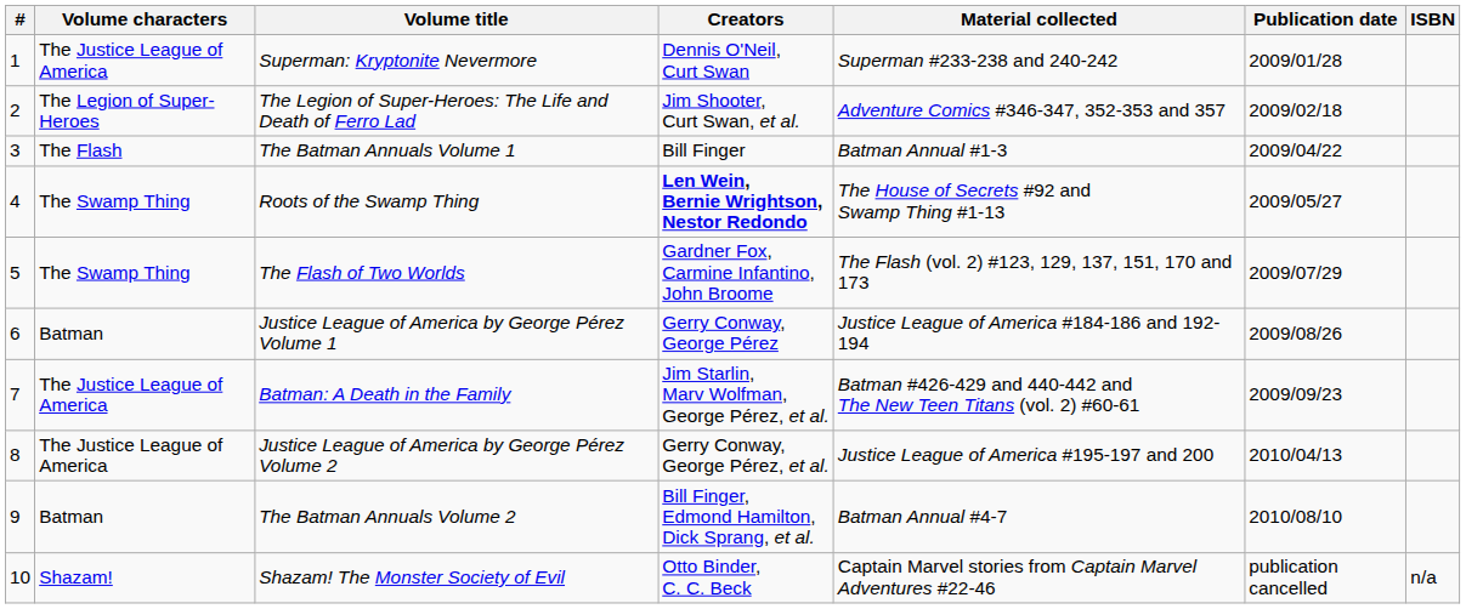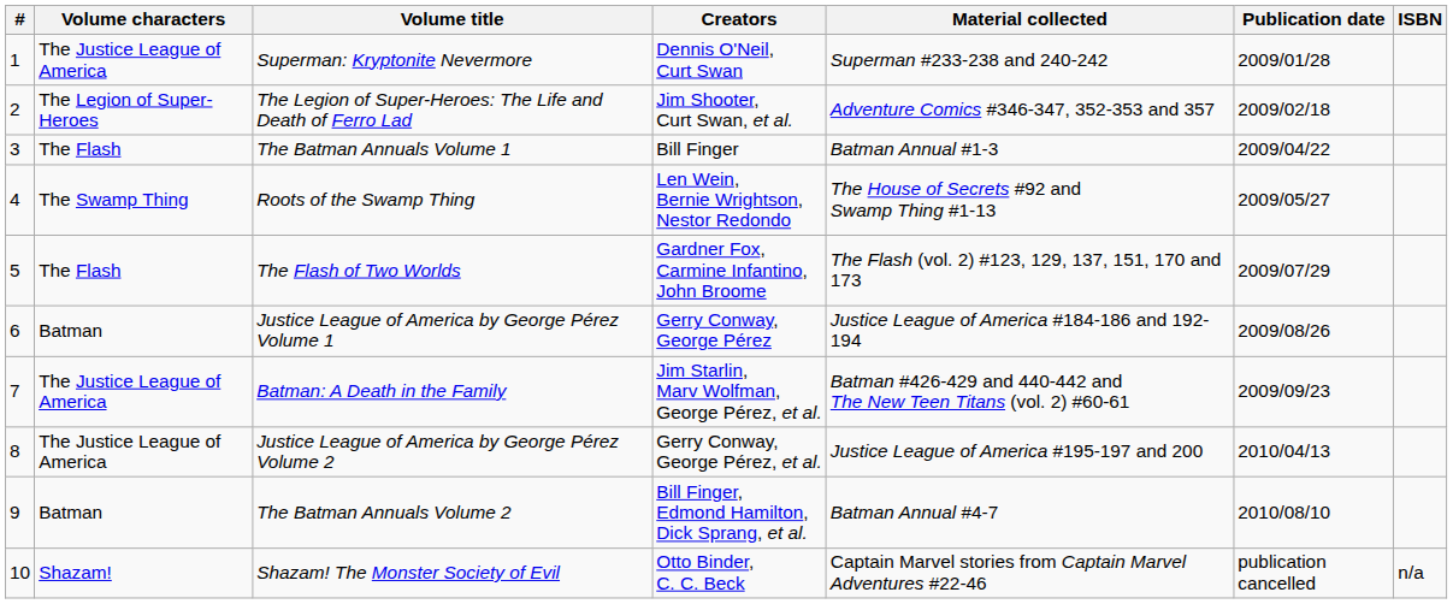Roots of the Swamp Thing | Creators: bold -> normal
The Flash of Two Worlds | Volume characters: The Swamp Thing -> The Flash
